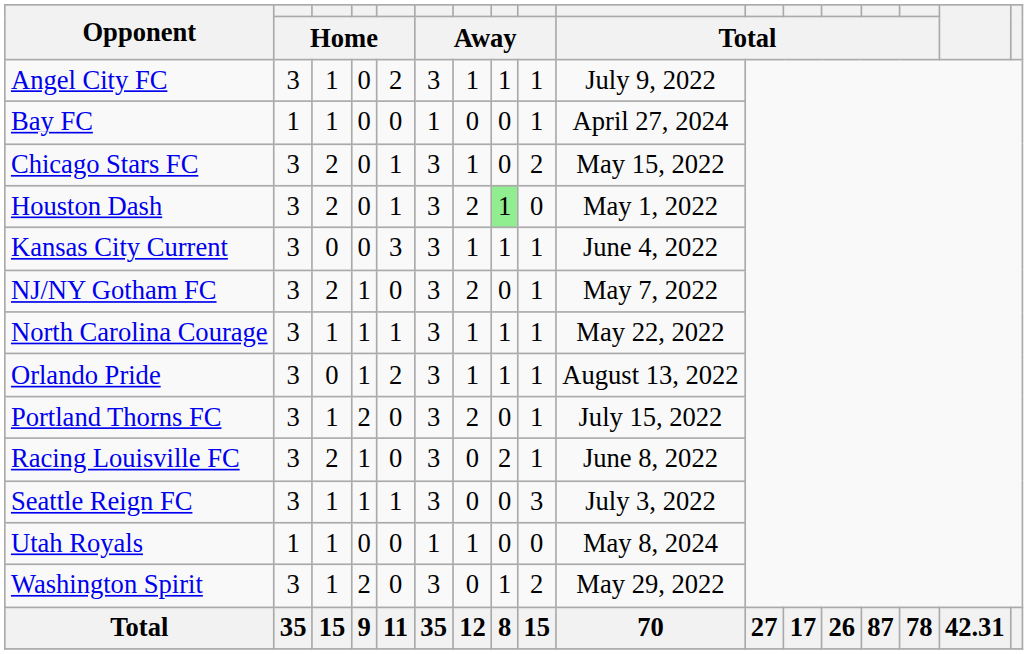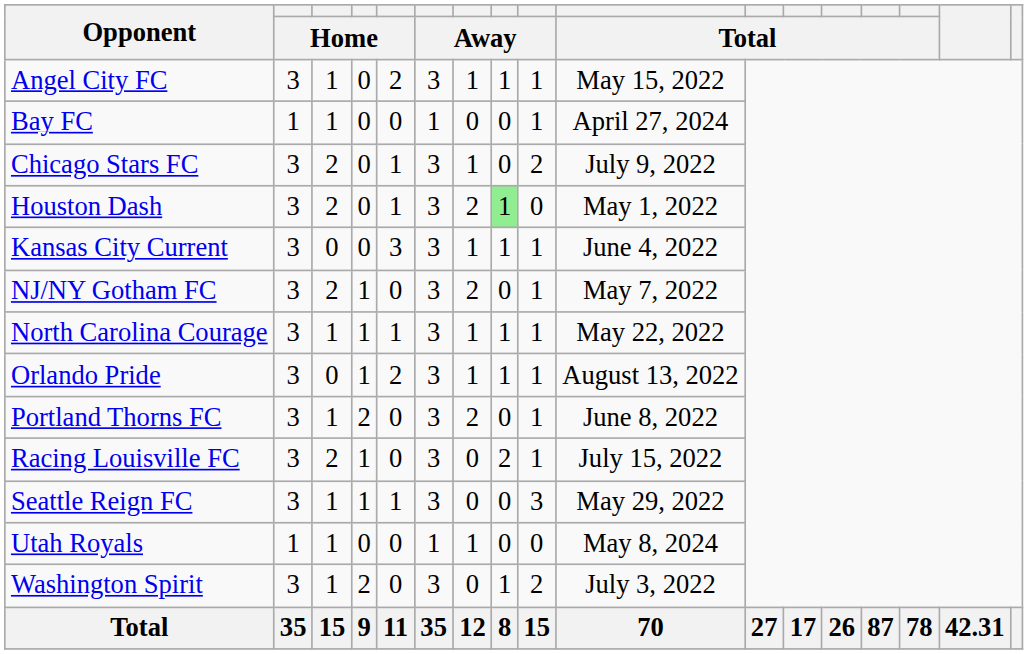Angel City FC | column 10: July 9, 2022 -> May 15, 2022
Chicago Stars FC | column 10: May 15, 2022 -> July 9, 2022
Portland Thorns FC | column 10: July 15, 2022 -> June 8, 2022
Racing Louisville FC | column 10: June 8, 2022 -> July 15, 2022
Seattle Reign FC | column 10: July 3, 2022 -> May 29, 2022
Washington Spirit | column 10: May 29, 2022 -> July 3, 2022
